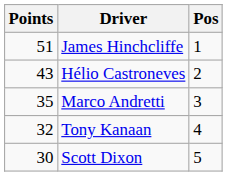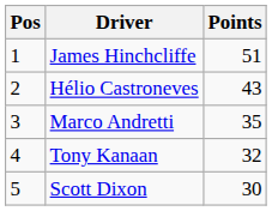columns swapped: Pos <-> Points
